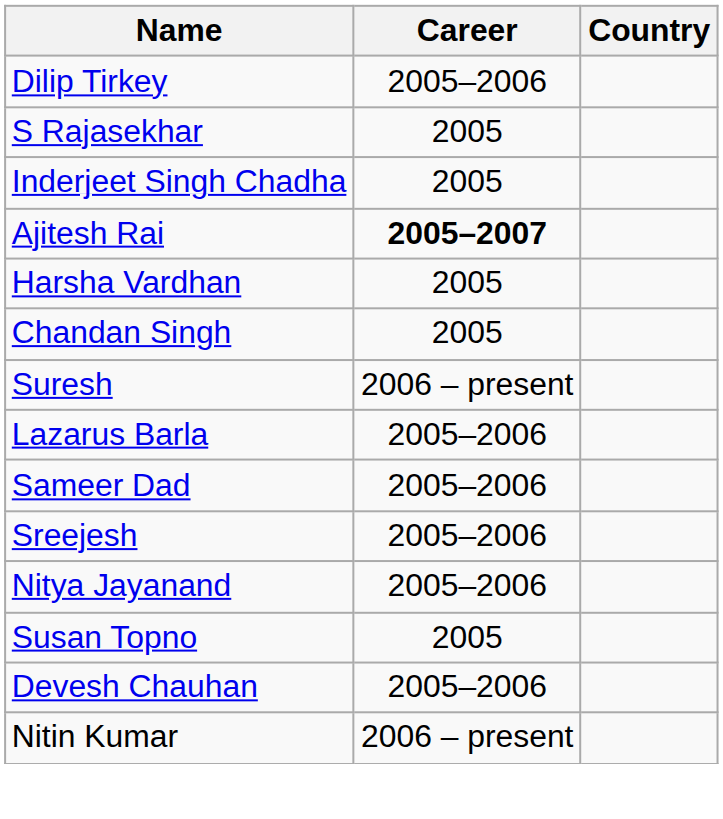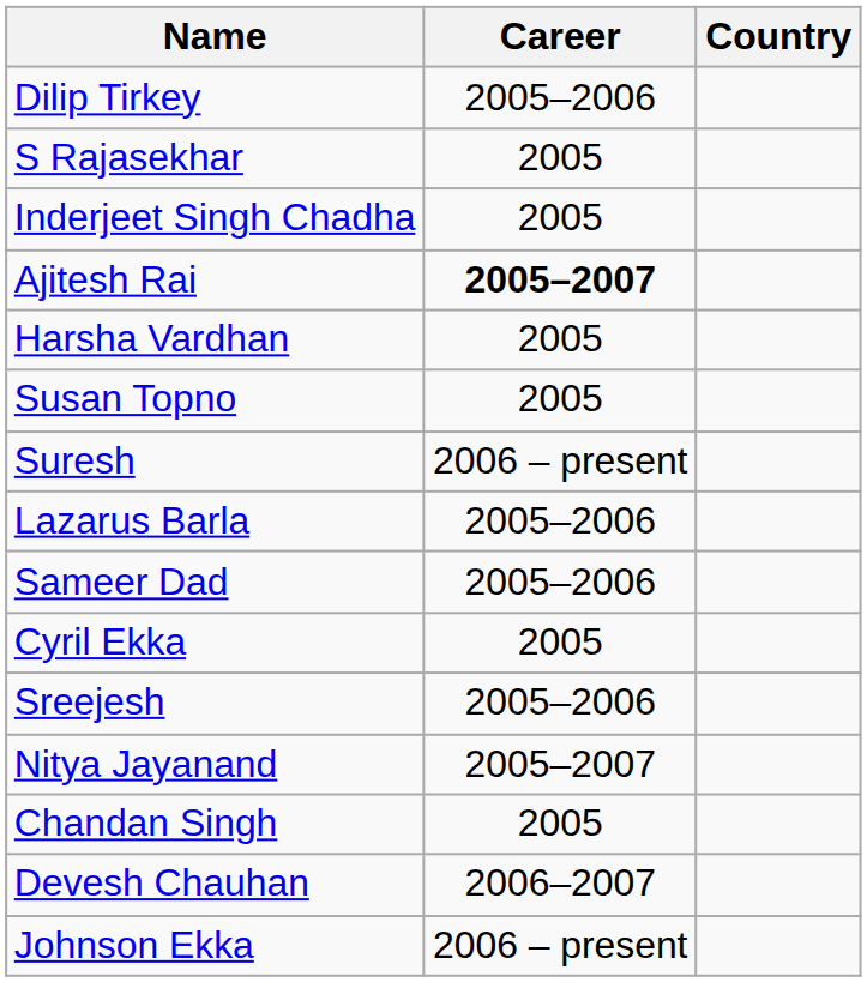rows swapped: Chandan Singh <-> Susan Topno
+ row: Cyril Ekka | 2005
Nitya Jayanand | Career: 2005–2006 -> 2005–2007
Devesh Chauhan | Career: 2005–2006 -> 2006–2007
- row: Nitin Kumar | 2006 – present
+ row: Johnson Ekka | 2006 – present
